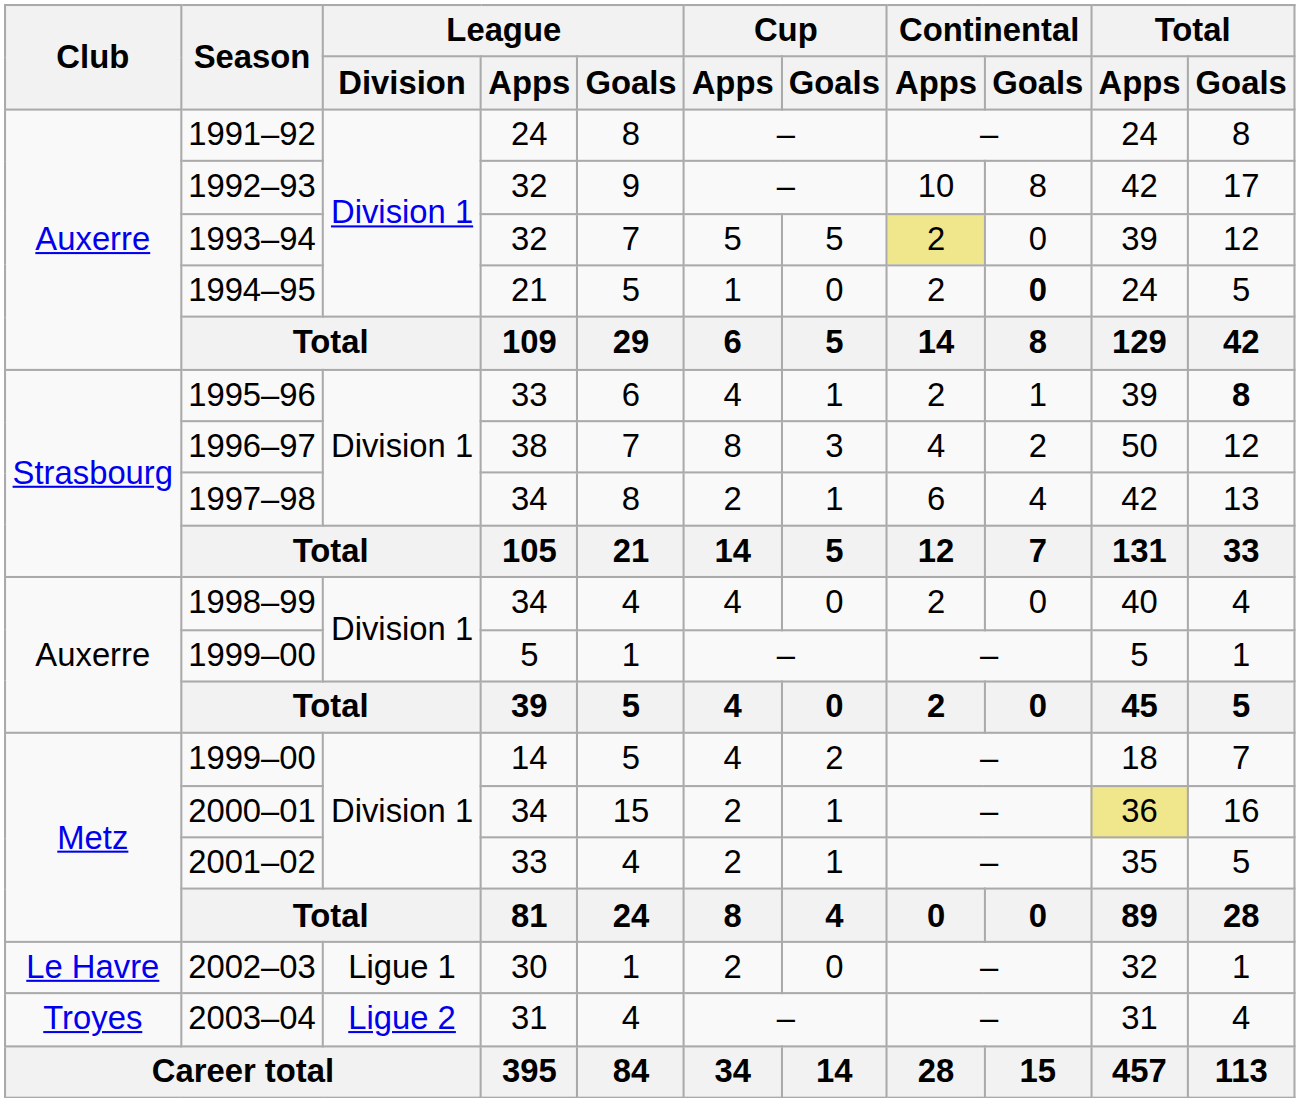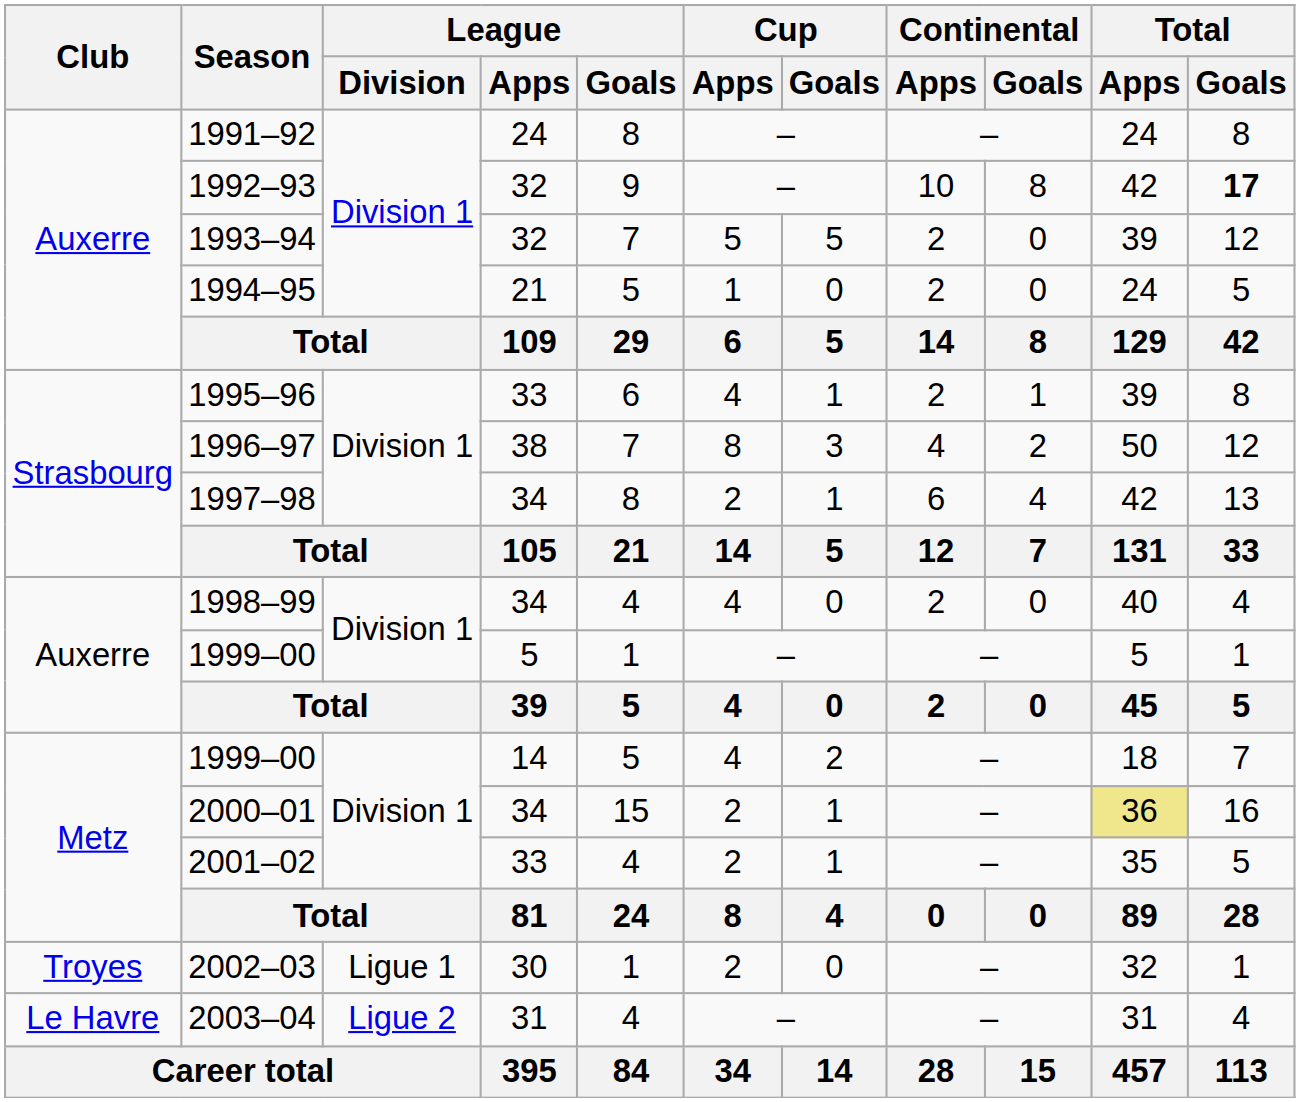1992–93 | Total / Goals: normal -> bold
1993–94 | Continental / Apps: khaki background -> no background
1994–95 | Continental / Goals: bold -> normal
1995–96 | Total / Goals: bold -> normal
2002–03 | Club: Le Havre -> Troyes
2003–04 | Club: Troyes -> Le Havre
